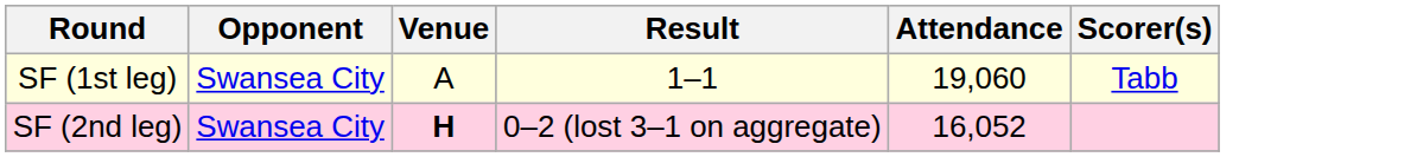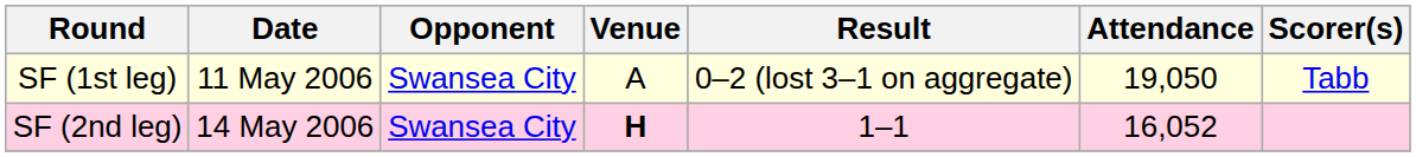+ column: Date | 11 May 2006 | 14 May 2006
SF (1st leg) | Result: 1–1 -> 0–2 (lost 3–1 on aggregate)
SF (1st leg) | Attendance: 19,060 -> 19,050
SF (2nd leg) | Result: 0–2 (lost 3–1 on aggregate) -> 1–1
